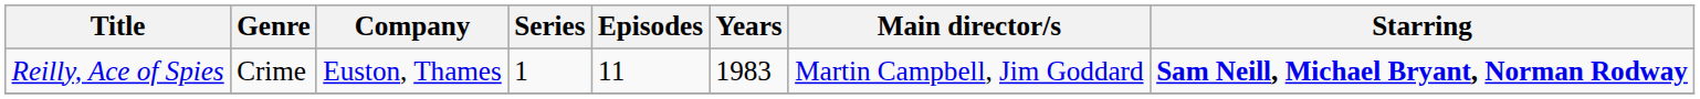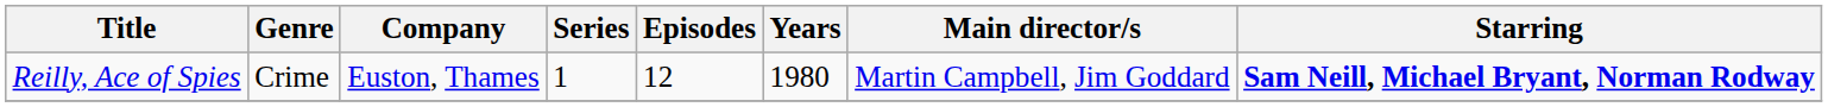Reilly, Ace of Spies | Episodes: 11 -> 12
Reilly, Ace of Spies | Years: 1983 -> 1980
